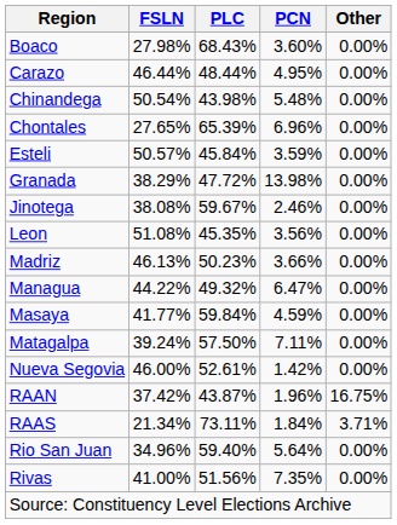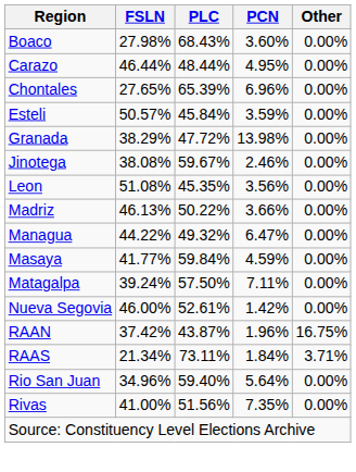- row: Chinandega | 50.54% | 43.98% | 5.48% | 0.00%
Madriz | PLC: 50.23% -> 50.22%
